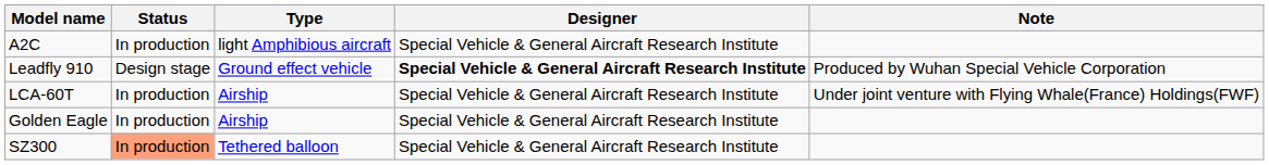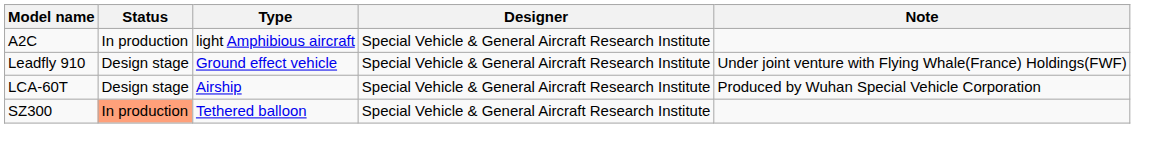Leadfly 910 | Designer: bold -> normal
Leadfly 910 | Note: Produced by Wuhan Special Vehicle Corporation -> Under joint venture with Flying Whale(France) Holdings(FWF)
LCA-60T | Status: In production -> Design stage
LCA-60T | Note: Under joint venture with Flying Whale(France) Holdings(FWF) -> Produced by Wuhan Special Vehicle Corporation
- row: Golden Eagle | In production | Airship | Special Vehicle & General Aircraft Research Institute
